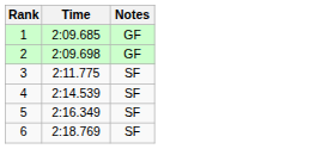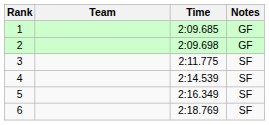+ column: Team
